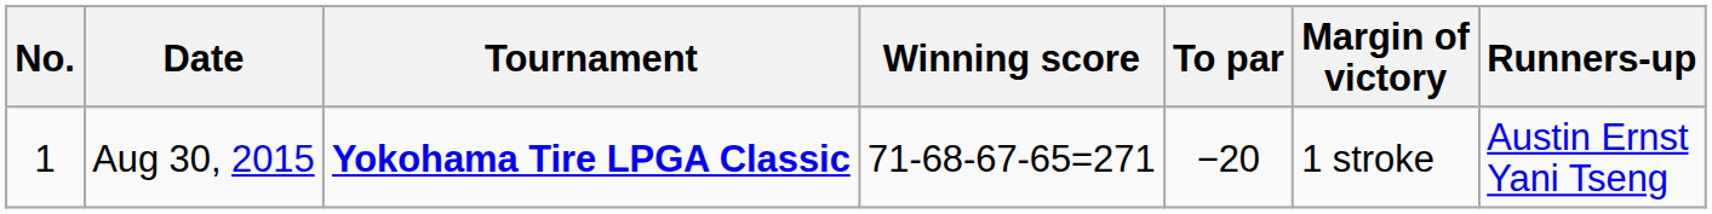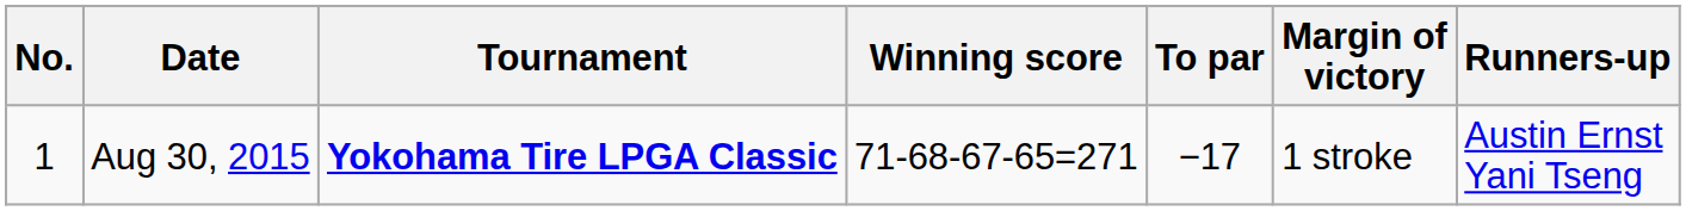Aug 30, 2015 | To par: −20 -> −17
